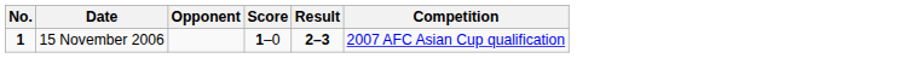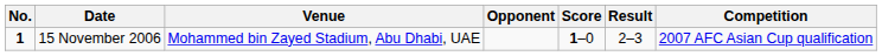+ column: Venue | Mohammed bin Zayed Stadium, Abu Dhabi, UAE
15 November 2006 | Result: bold -> normal
